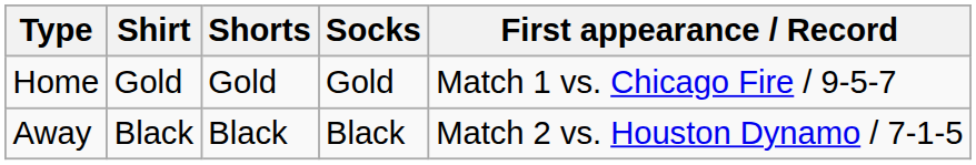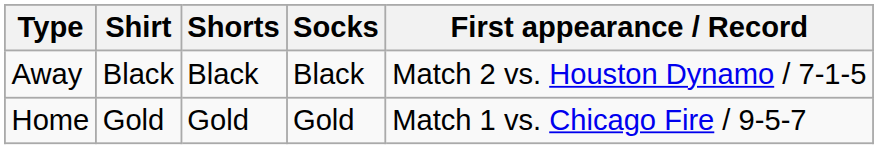rows swapped: Home <-> Away
